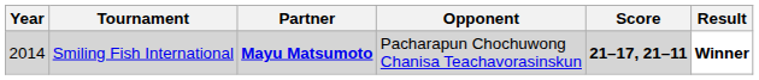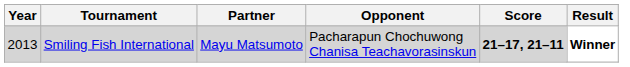Smiling Fish International | Year: 2014 -> 2013
Smiling Fish International | Partner: bold -> normal
